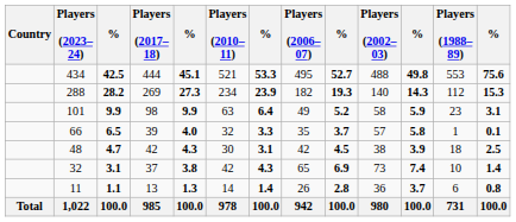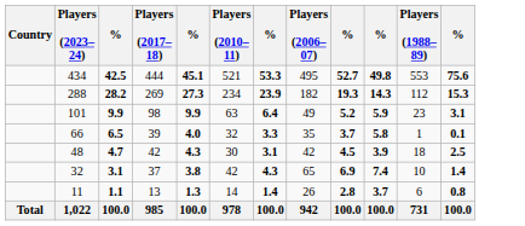- column: Players (2002–03) | 488 | 140 | 58 | 57 | 38 | 73 | 36 | 980
